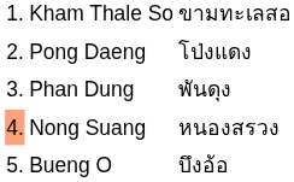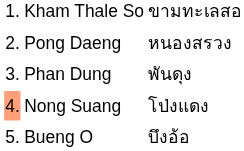Pong Daeng | column 3: โป่งแดง -> หนองสรวง
Nong Suang | column 3: หนองสรวง -> โป่งแดง
